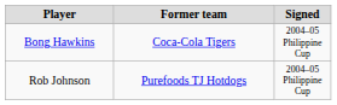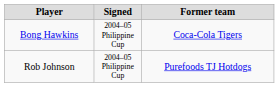columns swapped: Signed <-> Former team
